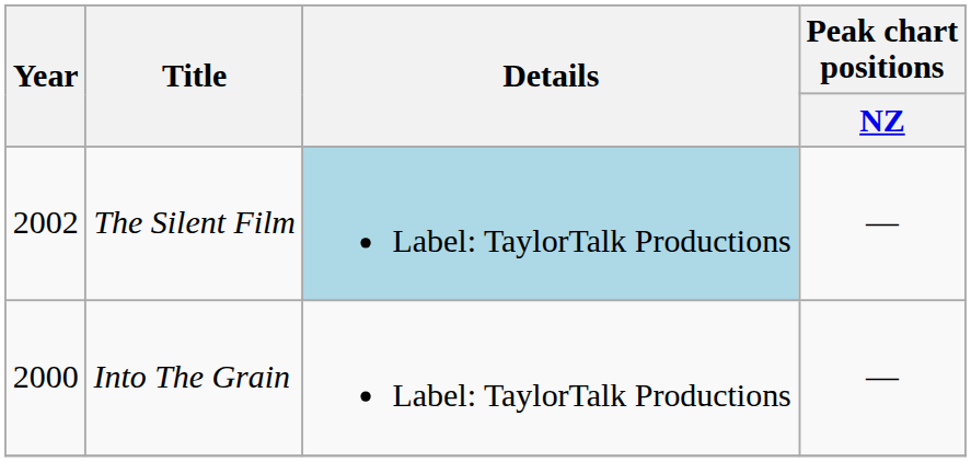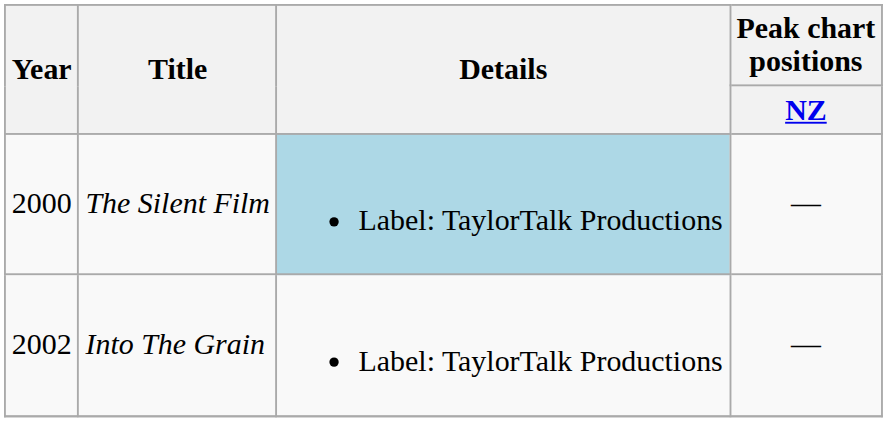The Silent Film | Year: 2002 -> 2000
Into The Grain | Year: 2000 -> 2002
